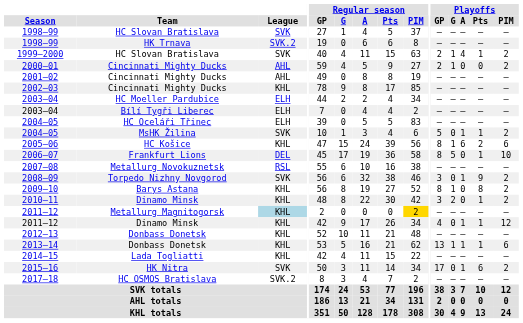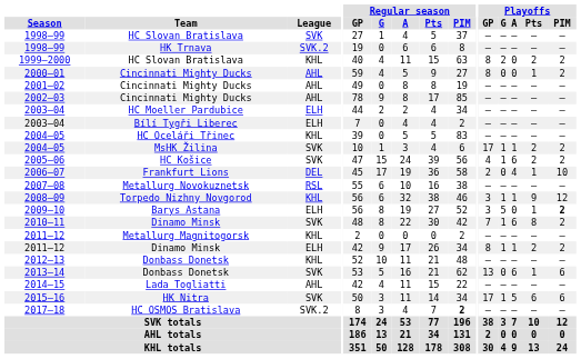1999–2000 | League: SVK -> KHL
1999–2000 | Playoffs / GP: 2 -> 8
1999–2000 | Playoffs / G: 1 -> 2
1999–2000 | Playoffs / A: 4 -> 0
1999–2000 | Playoffs / Pts: 1 -> 2
2000–01 | Playoffs / GP: 2 -> 8
2000–01 | Playoffs / G: 1 -> 0
2000–01 | Playoffs / Pts: 0 -> 1
2002–03 | League: KHL -> AHL
2004–05 / HC Oceláři Třinec | League: ELH -> KHL
2004–05 / MsHK Žilina | Playoffs / GP: 5 -> 17
2004–05 / MsHK Žilina | Playoffs / G: 0 -> 1
2004–05 / MsHK Žilina | Playoffs / Pts: 1 -> 2
2005–06 | League: KHL -> SVK
2005–06 | Playoffs / GP: 8 -> 4
2005–06 | Playoffs / PIM: 6 -> 2
2006–07 | Playoffs / GP: 8 -> 2
2006–07 | Playoffs / G: 5 -> 0
2006–07 | Playoffs / A: 0 -> 4
2008–09 | League: SVK -> KHL
2008–09 | Playoffs / G: 0 -> 1
2008–09 | Playoffs / PIM: 2 -> 12
2009–10 | League: KHL -> ELH
2009–10 | Playoffs / GP: 8 -> 3
2009–10 | Playoffs / G: 1 -> 5
2009–10 | Playoffs / Pts: 8 -> 1
2009–10 | Playoffs / PIM: normal -> bold
2010–11 | League: KHL -> SVK
2010–11 | Playoffs / GP: 3 -> 7
2010–11 | Playoffs / G: 2 -> 1
2010–11 | Playoffs / A: 0 -> 6
2010–11 | Playoffs / Pts: 1 -> 8
2011–12 / Metallurg Magnitogorsk | League: lightblue background -> no background
2011–12 / Metallurg Magnitogorsk | Regular season / PIM: gold background -> no background
2011–12 / Dinamo Minsk | League: KHL -> ELH
2011–12 / Dinamo Minsk | Playoffs / GP: 4 -> 8
2011–12 / Dinamo Minsk | Playoffs / G: 0 -> 1
2011–12 / Dinamo Minsk | Playoffs / Pts: 1 -> 2
2011–12 / Dinamo Minsk | Playoffs / PIM: 12 -> 2
2013–14 | League: KHL -> SVK
2013–14 | Playoffs / G: 1 -> 0
2013–14 | Playoffs / A: 1 -> 6
2014–15 | League: KHL -> AHL
2015–16 | Playoffs / G: 0 -> 1
2015–16 | Playoffs / A: 1 -> 5
2015–16 | Playoffs / PIM: 2 -> 6
2017–18 | Regular season / PIM: normal -> bold
